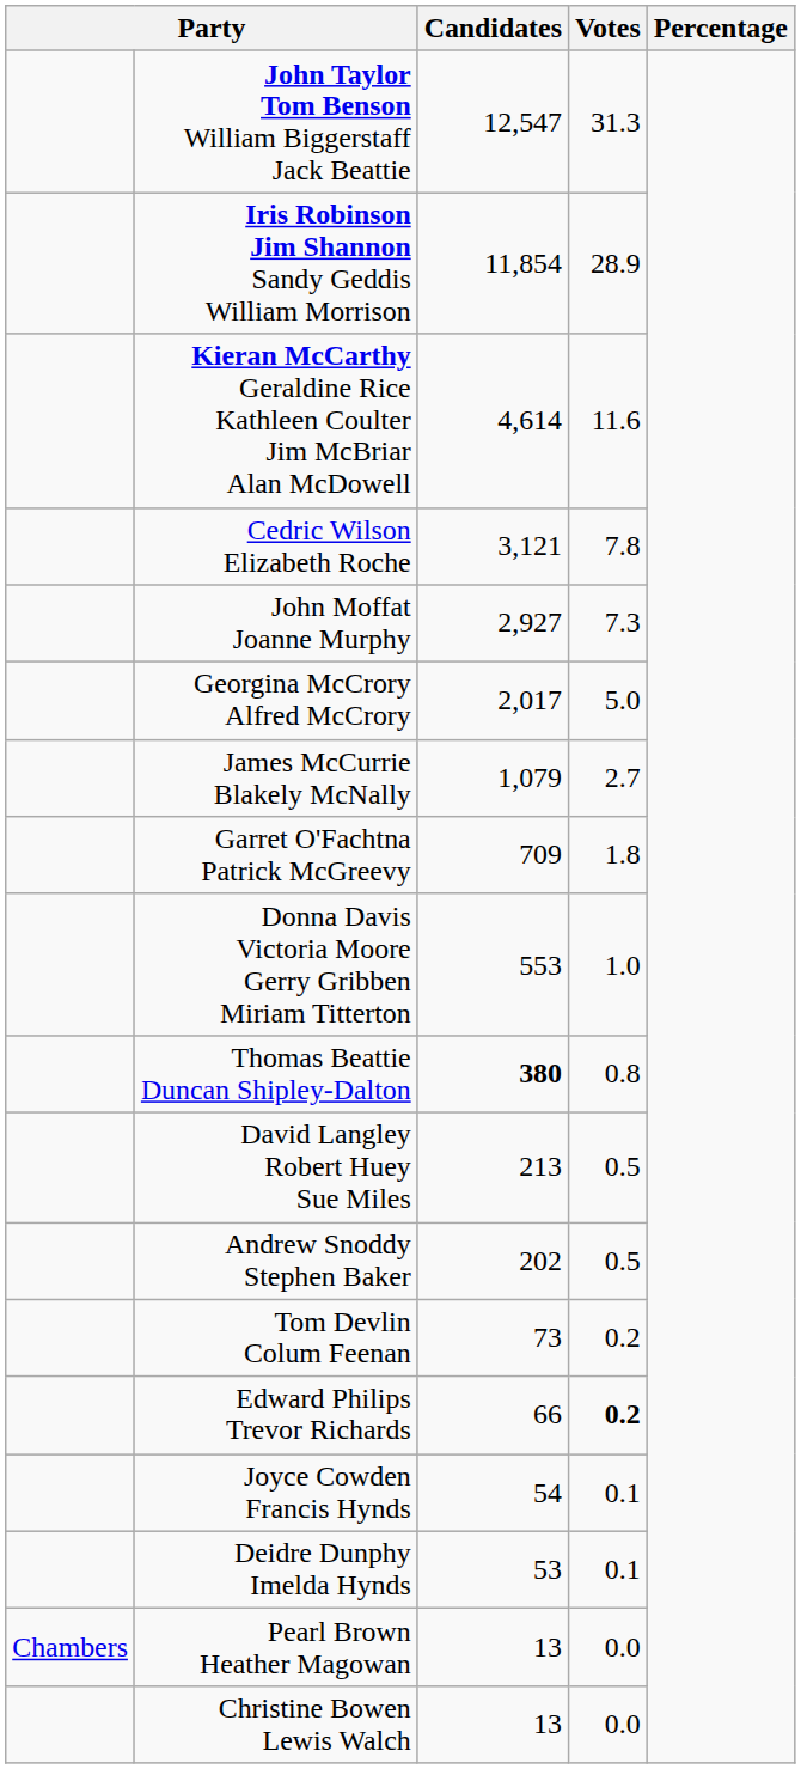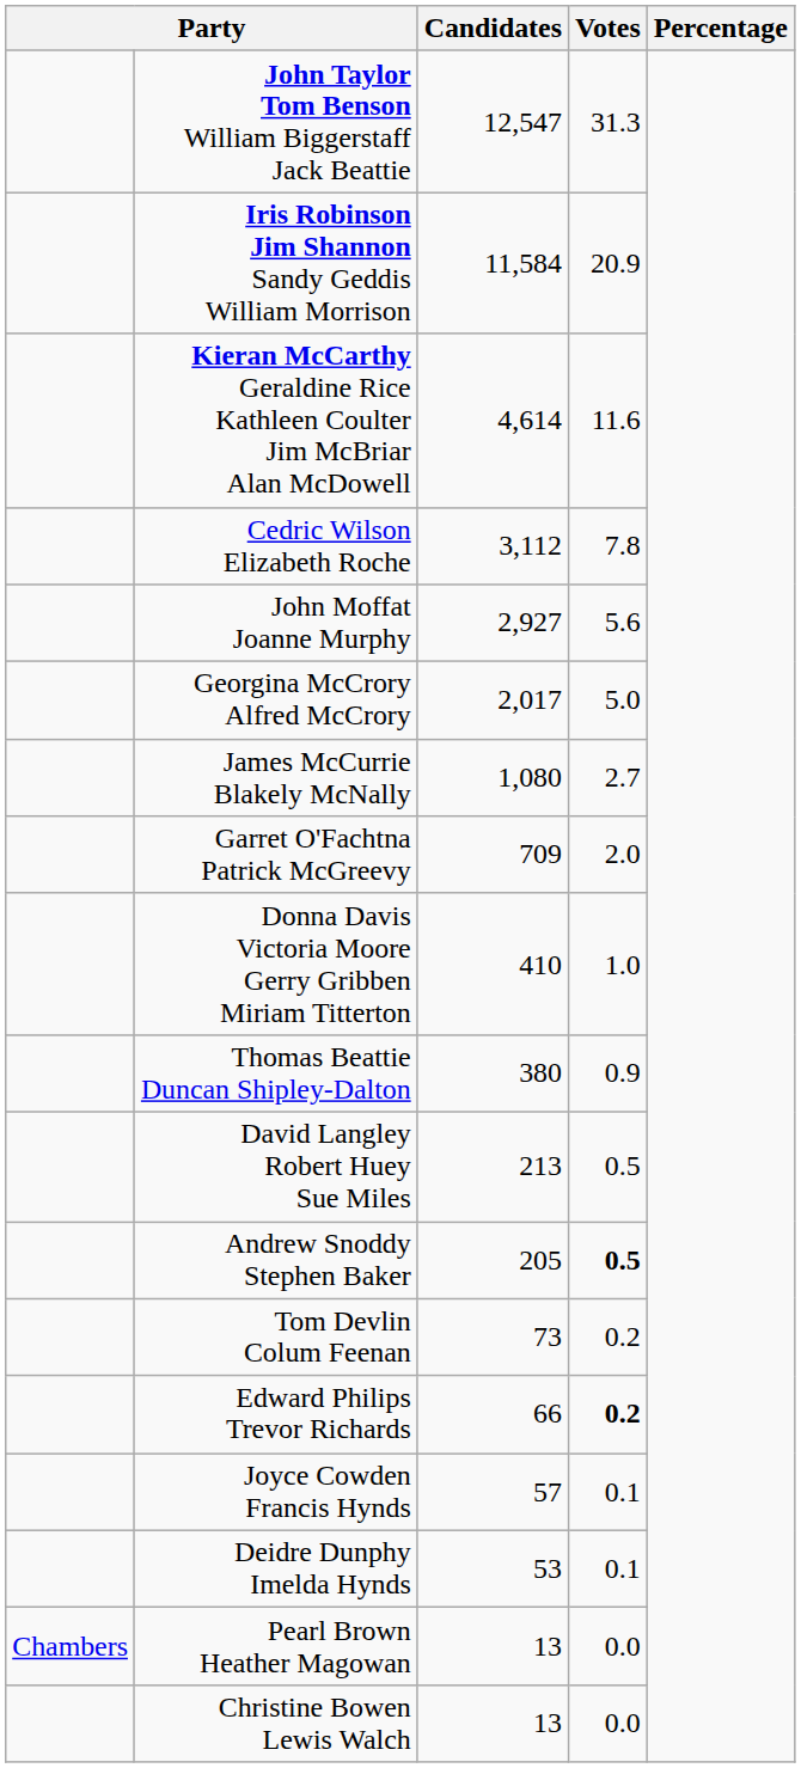Iris Robinson Jim Shannon Sandy Geddis William Morrison | Candidates: 11,854 -> 11,584
Iris Robinson Jim Shannon Sandy Geddis William Morrison | Votes: 28.9 -> 20.9
Cedric Wilson Elizabeth Roche | Candidates: 3,121 -> 3,112
John Moffat Joanne Murphy | Votes: 7.3 -> 5.6
James McCurrie Blakely McNally | Candidates: 1,079 -> 1,080
Garret O'Fachtna Patrick McGreevy | Votes: 1.8 -> 2.0
Donna Davis Victoria Moore Gerry Gribben Miriam Titterton | Candidates: 553 -> 410
Thomas Beattie Duncan Shipley-Dalton | Candidates: bold -> normal
Thomas Beattie Duncan Shipley-Dalton | Votes: 0.8 -> 0.9
Andrew Snoddy Stephen Baker | Candidates: 202 -> 205
Andrew Snoddy Stephen Baker | Votes: normal -> bold
Joyce Cowden Francis Hynds | Candidates: 54 -> 57
